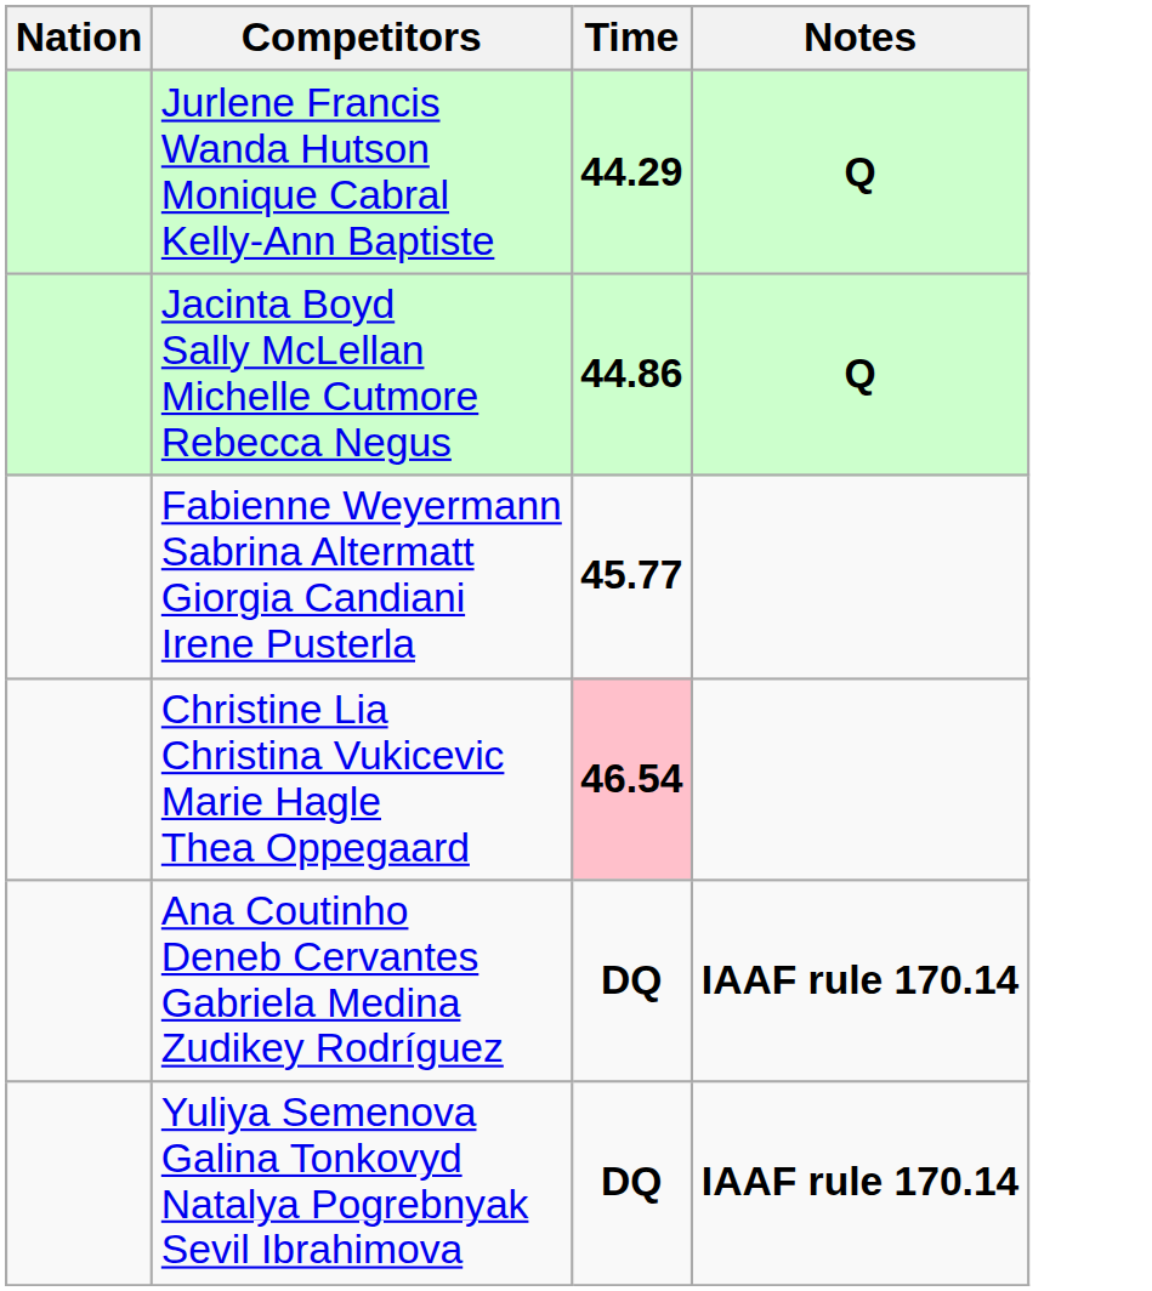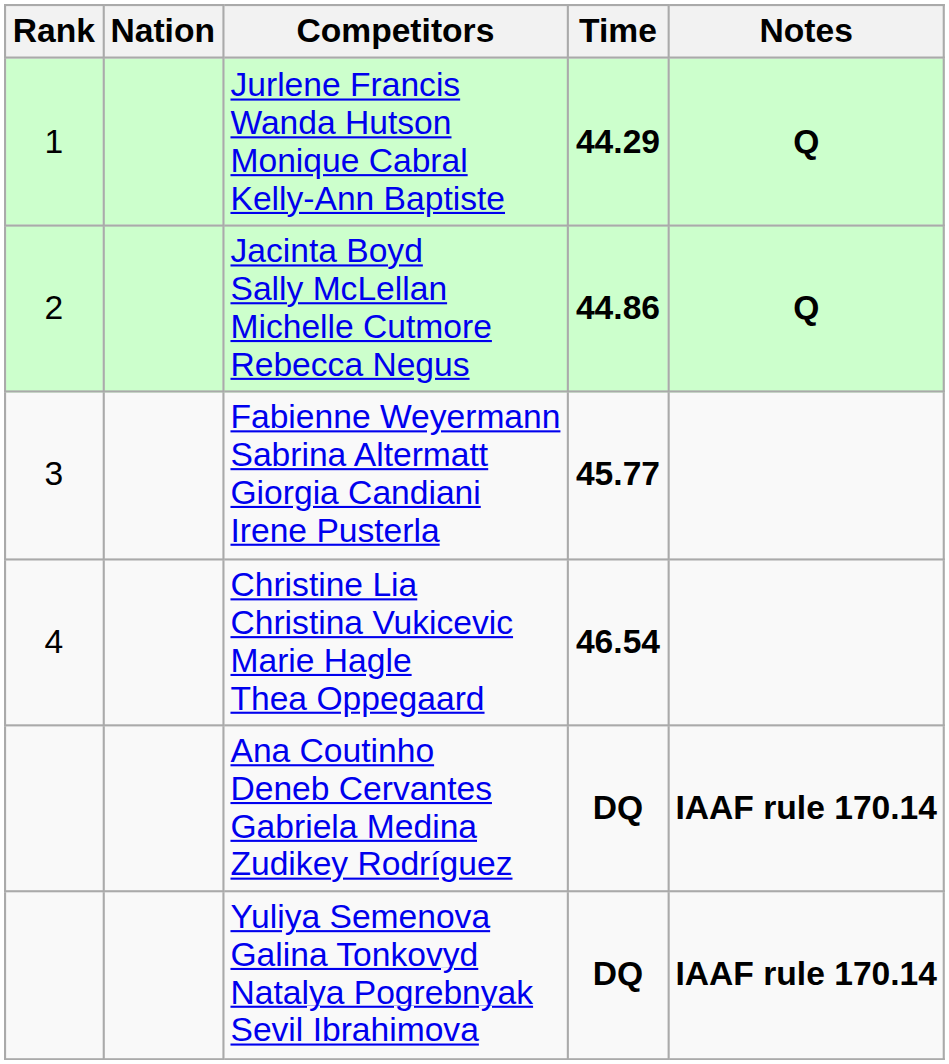+ column: Rank | 1 | 2 | 3 | 4
Christine Lia Christina Vukicevic Marie Hagle Thea Oppegaard | Time: pink background -> no background
